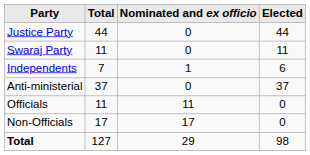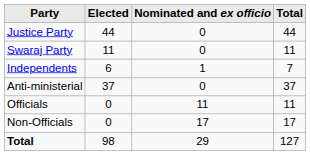columns swapped: Elected <-> Total
